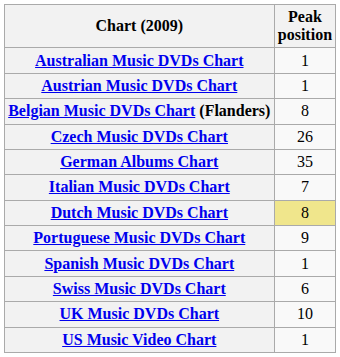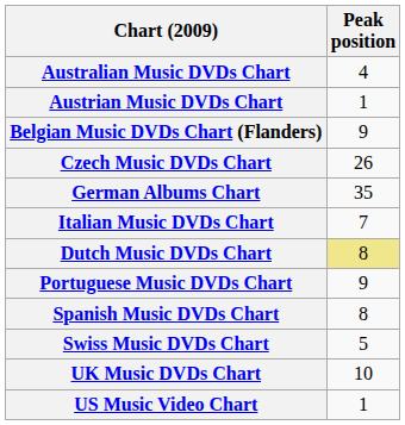Australian Music DVDs Chart | Peak position: 1 -> 4
Belgian Music DVDs Chart (Flanders) | Peak position: 8 -> 9
Spanish Music DVDs Chart | Peak position: 1 -> 8
Swiss Music DVDs Chart | Peak position: 6 -> 5
